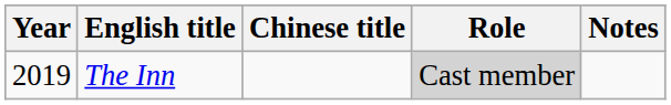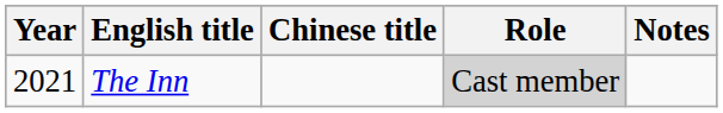The Inn | Year: 2019 -> 2021
